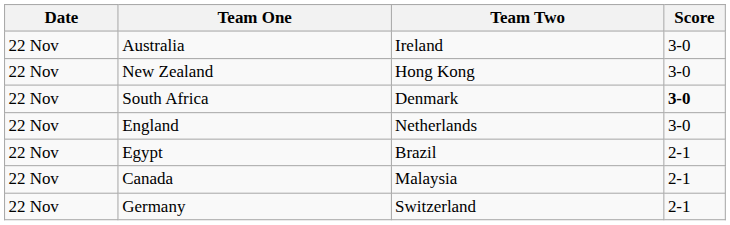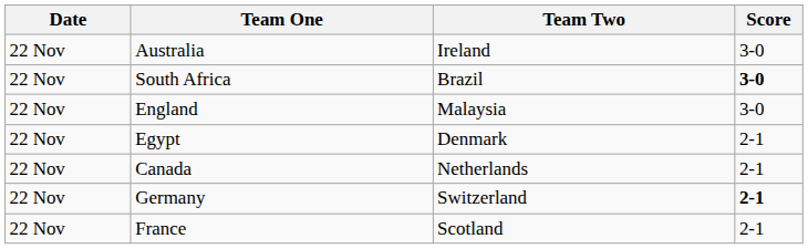- row: 22 Nov | New Zealand | Hong Kong | 3-0
South Africa | Team Two: Denmark -> Brazil
England | Team Two: Netherlands -> Malaysia
Egypt | Team Two: Brazil -> Denmark
Canada | Team Two: Malaysia -> Netherlands
Germany | Score: normal -> bold
+ row: 22 Nov | France | Scotland | 2-1
